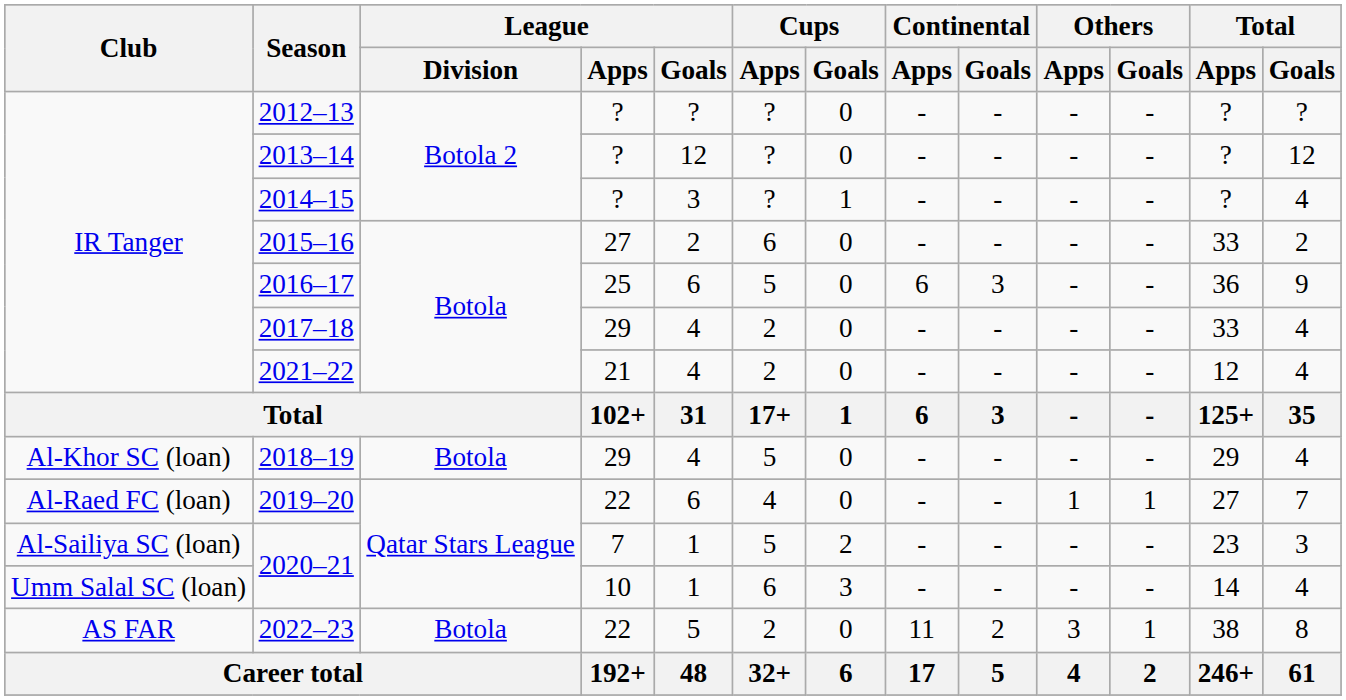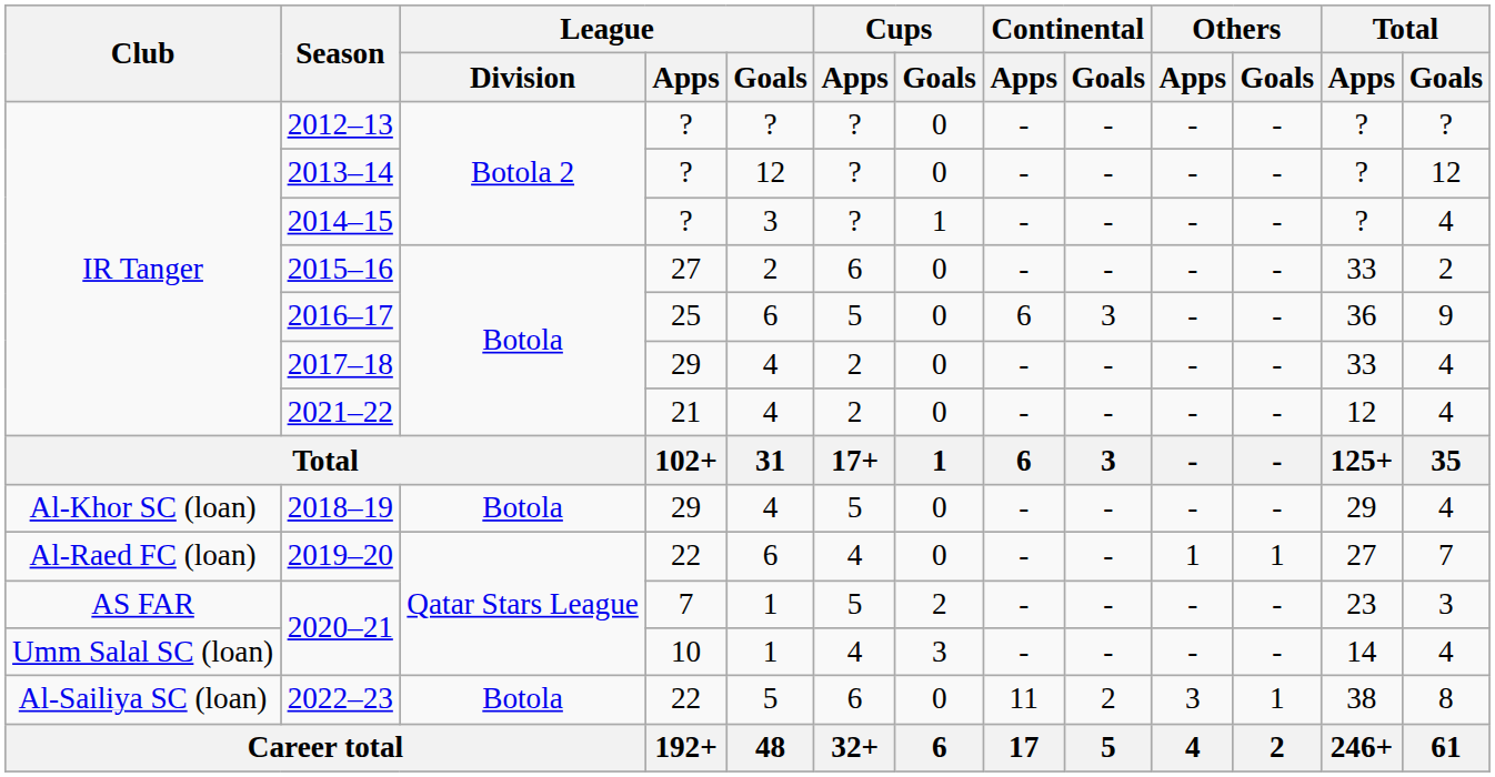2020–21 / 7 | Club: Al-Sailiya SC (loan) -> AS FAR
2020–21 / 10 | Cups / Apps: 6 -> 4
2022–23 | Club: AS FAR -> Al-Sailiya SC (loan)
2022–23 | Cups / Apps: 2 -> 6
